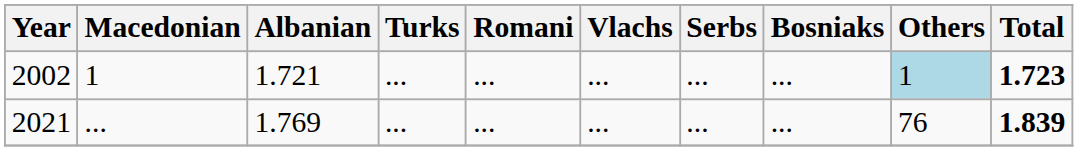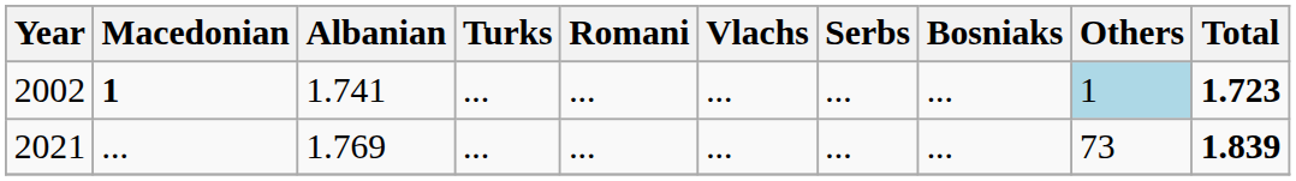2002 | Macedonian: normal -> bold
2002 | Albanian: 1.721 -> 1.741
2021 | Others: 76 -> 73
